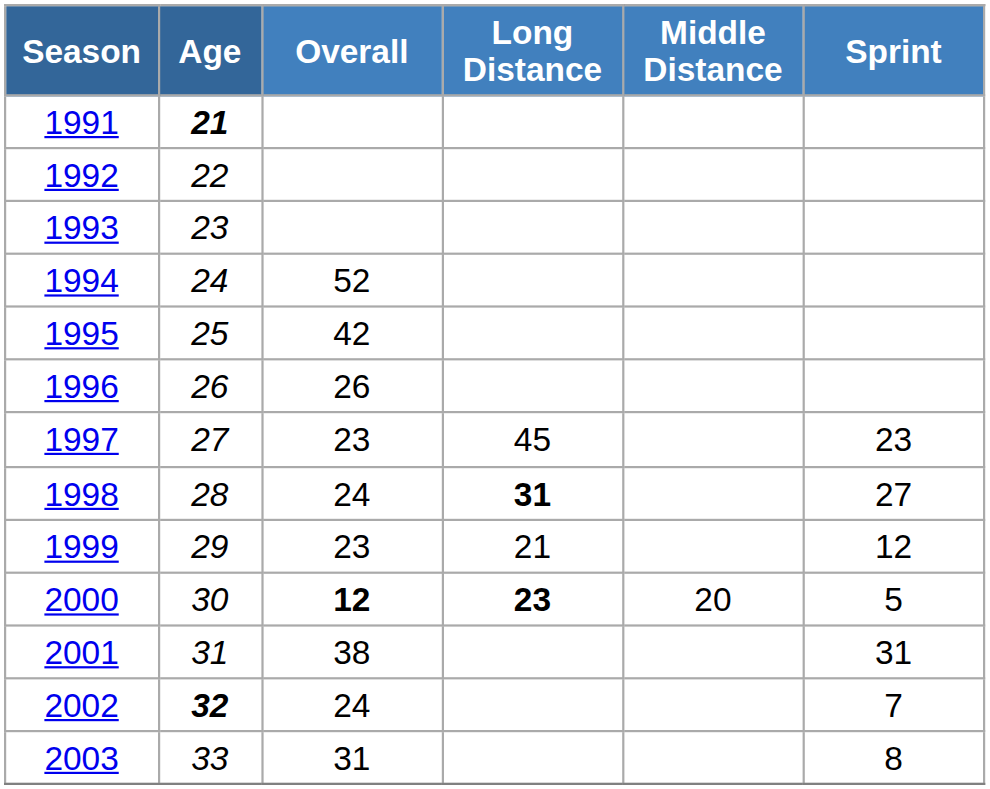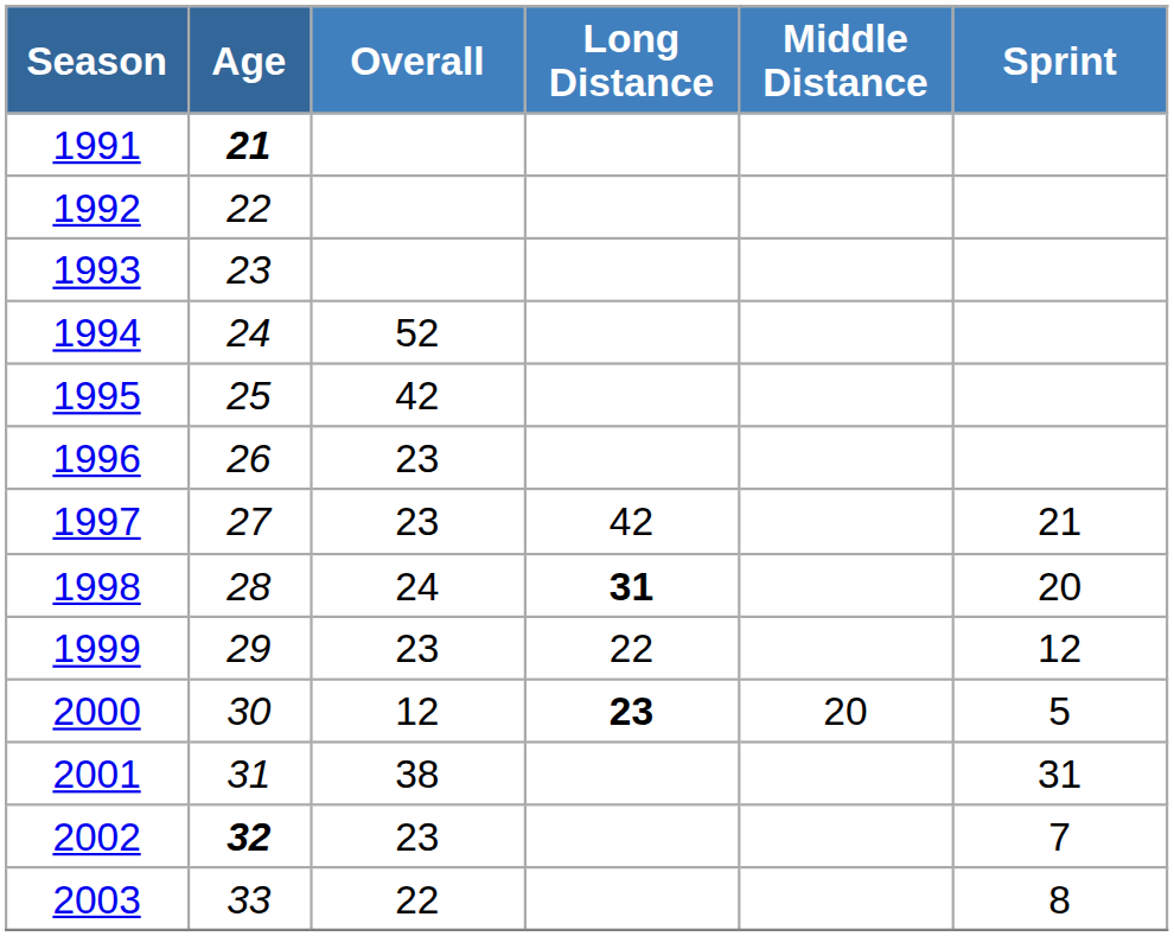1996 | Overall: 26 -> 23
1997 | Long Distance: 45 -> 42
1997 | Sprint: 23 -> 21
1998 | Sprint: 27 -> 20
1999 | Long Distance: 21 -> 22
2000 | Overall: bold -> normal
2002 | Overall: 24 -> 23
2003 | Overall: 31 -> 22
